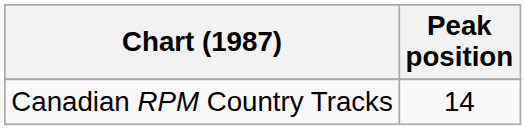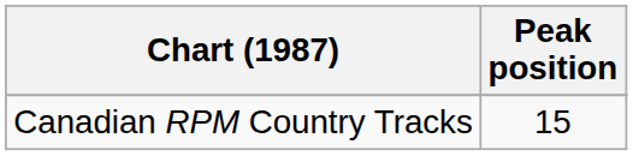Canadian RPM Country Tracks | Peak position: 14 -> 15
